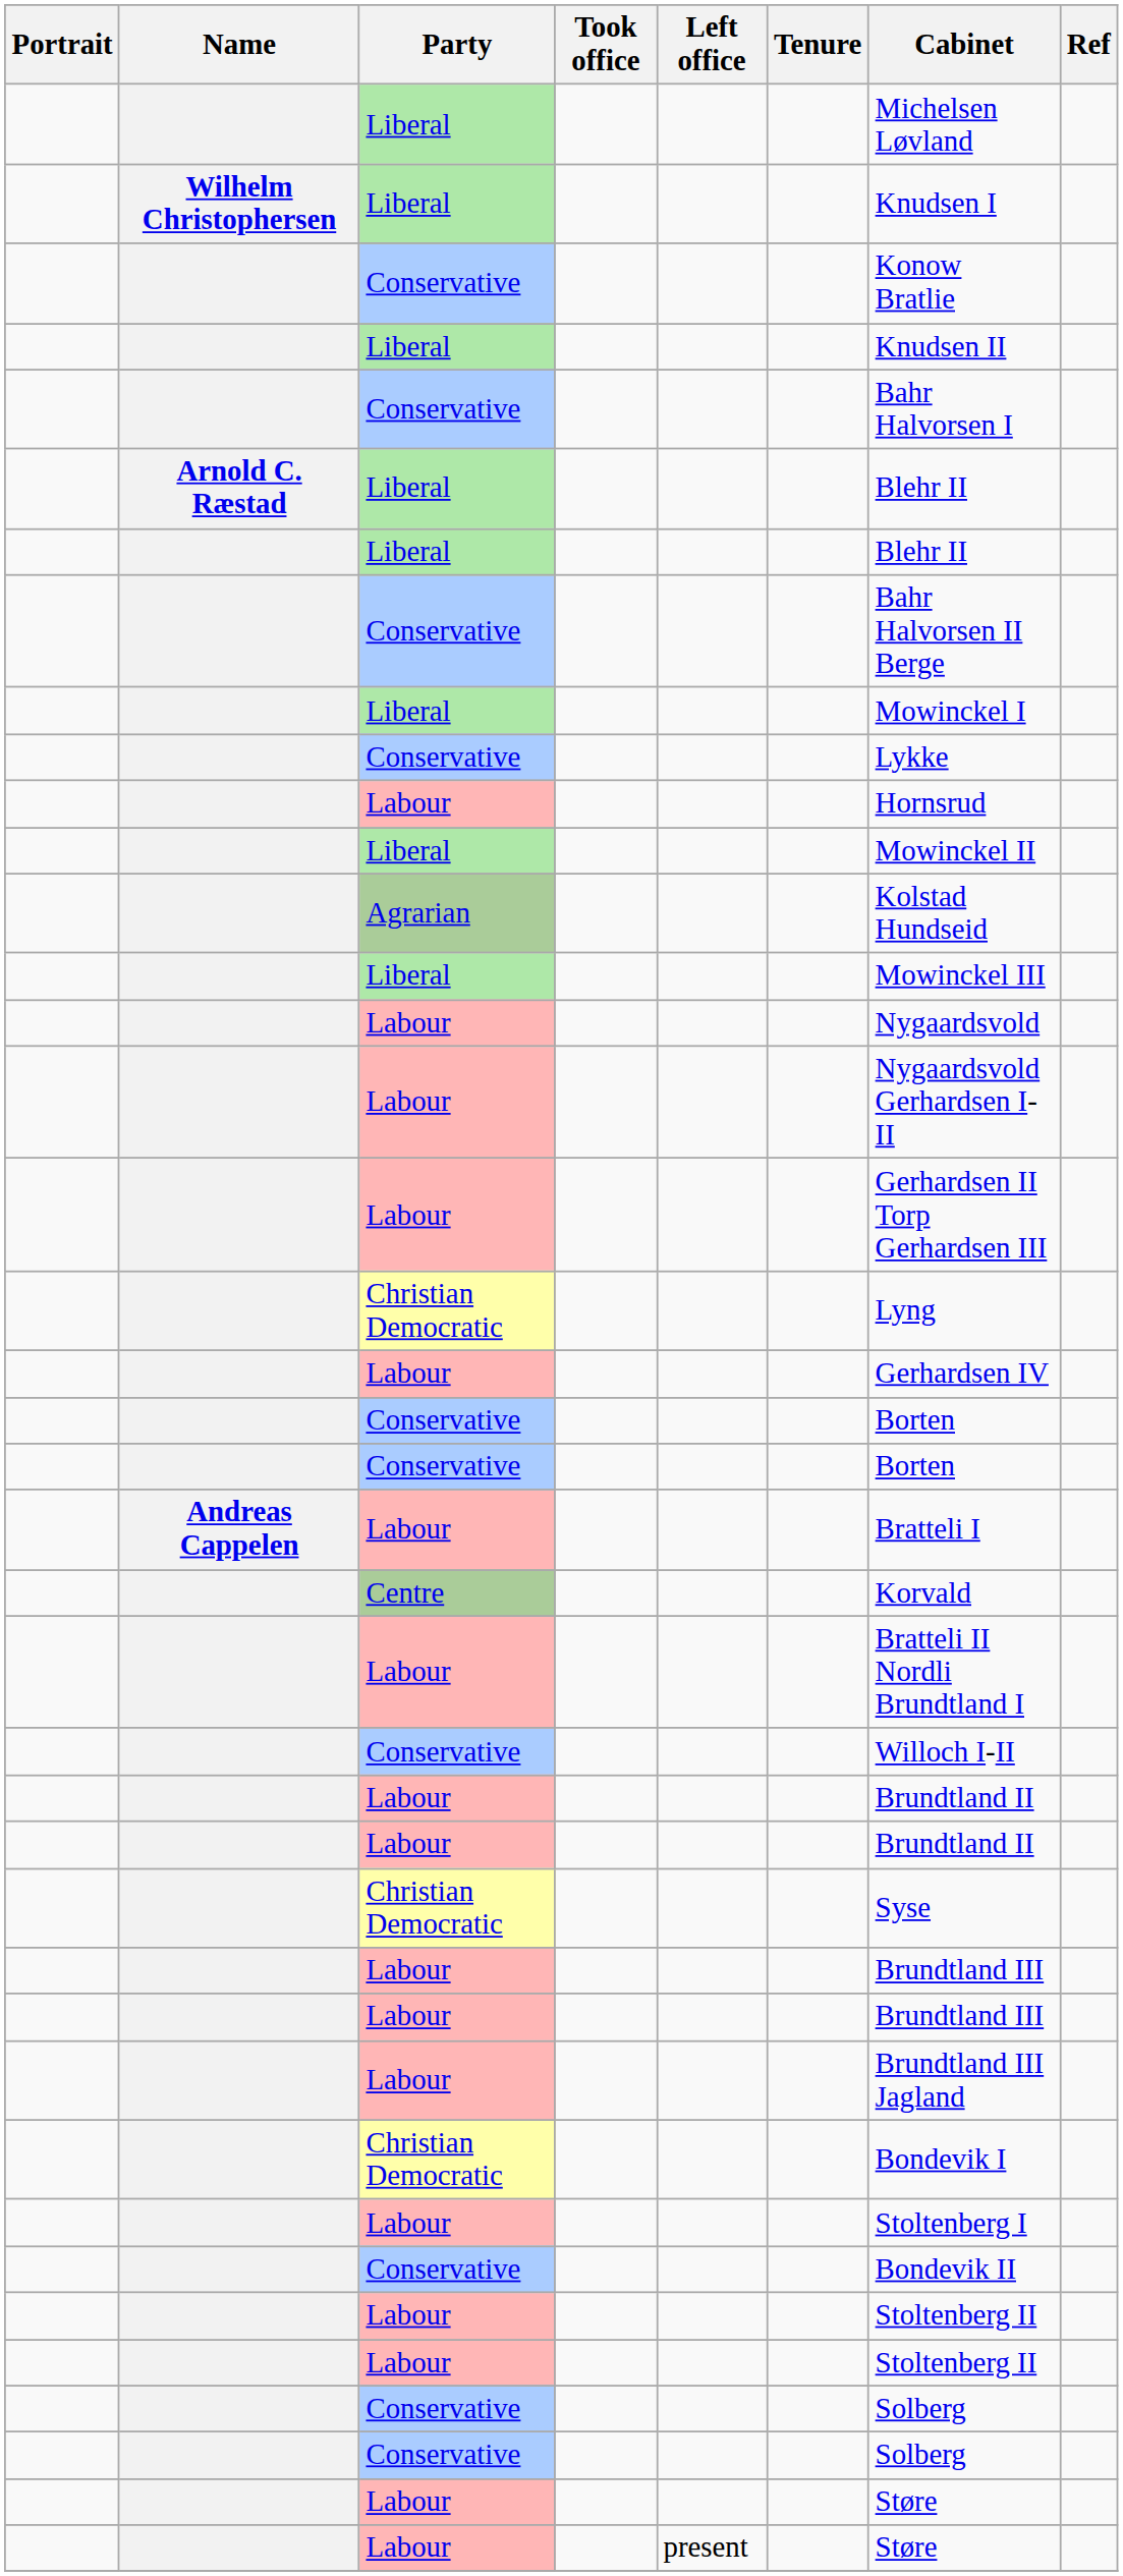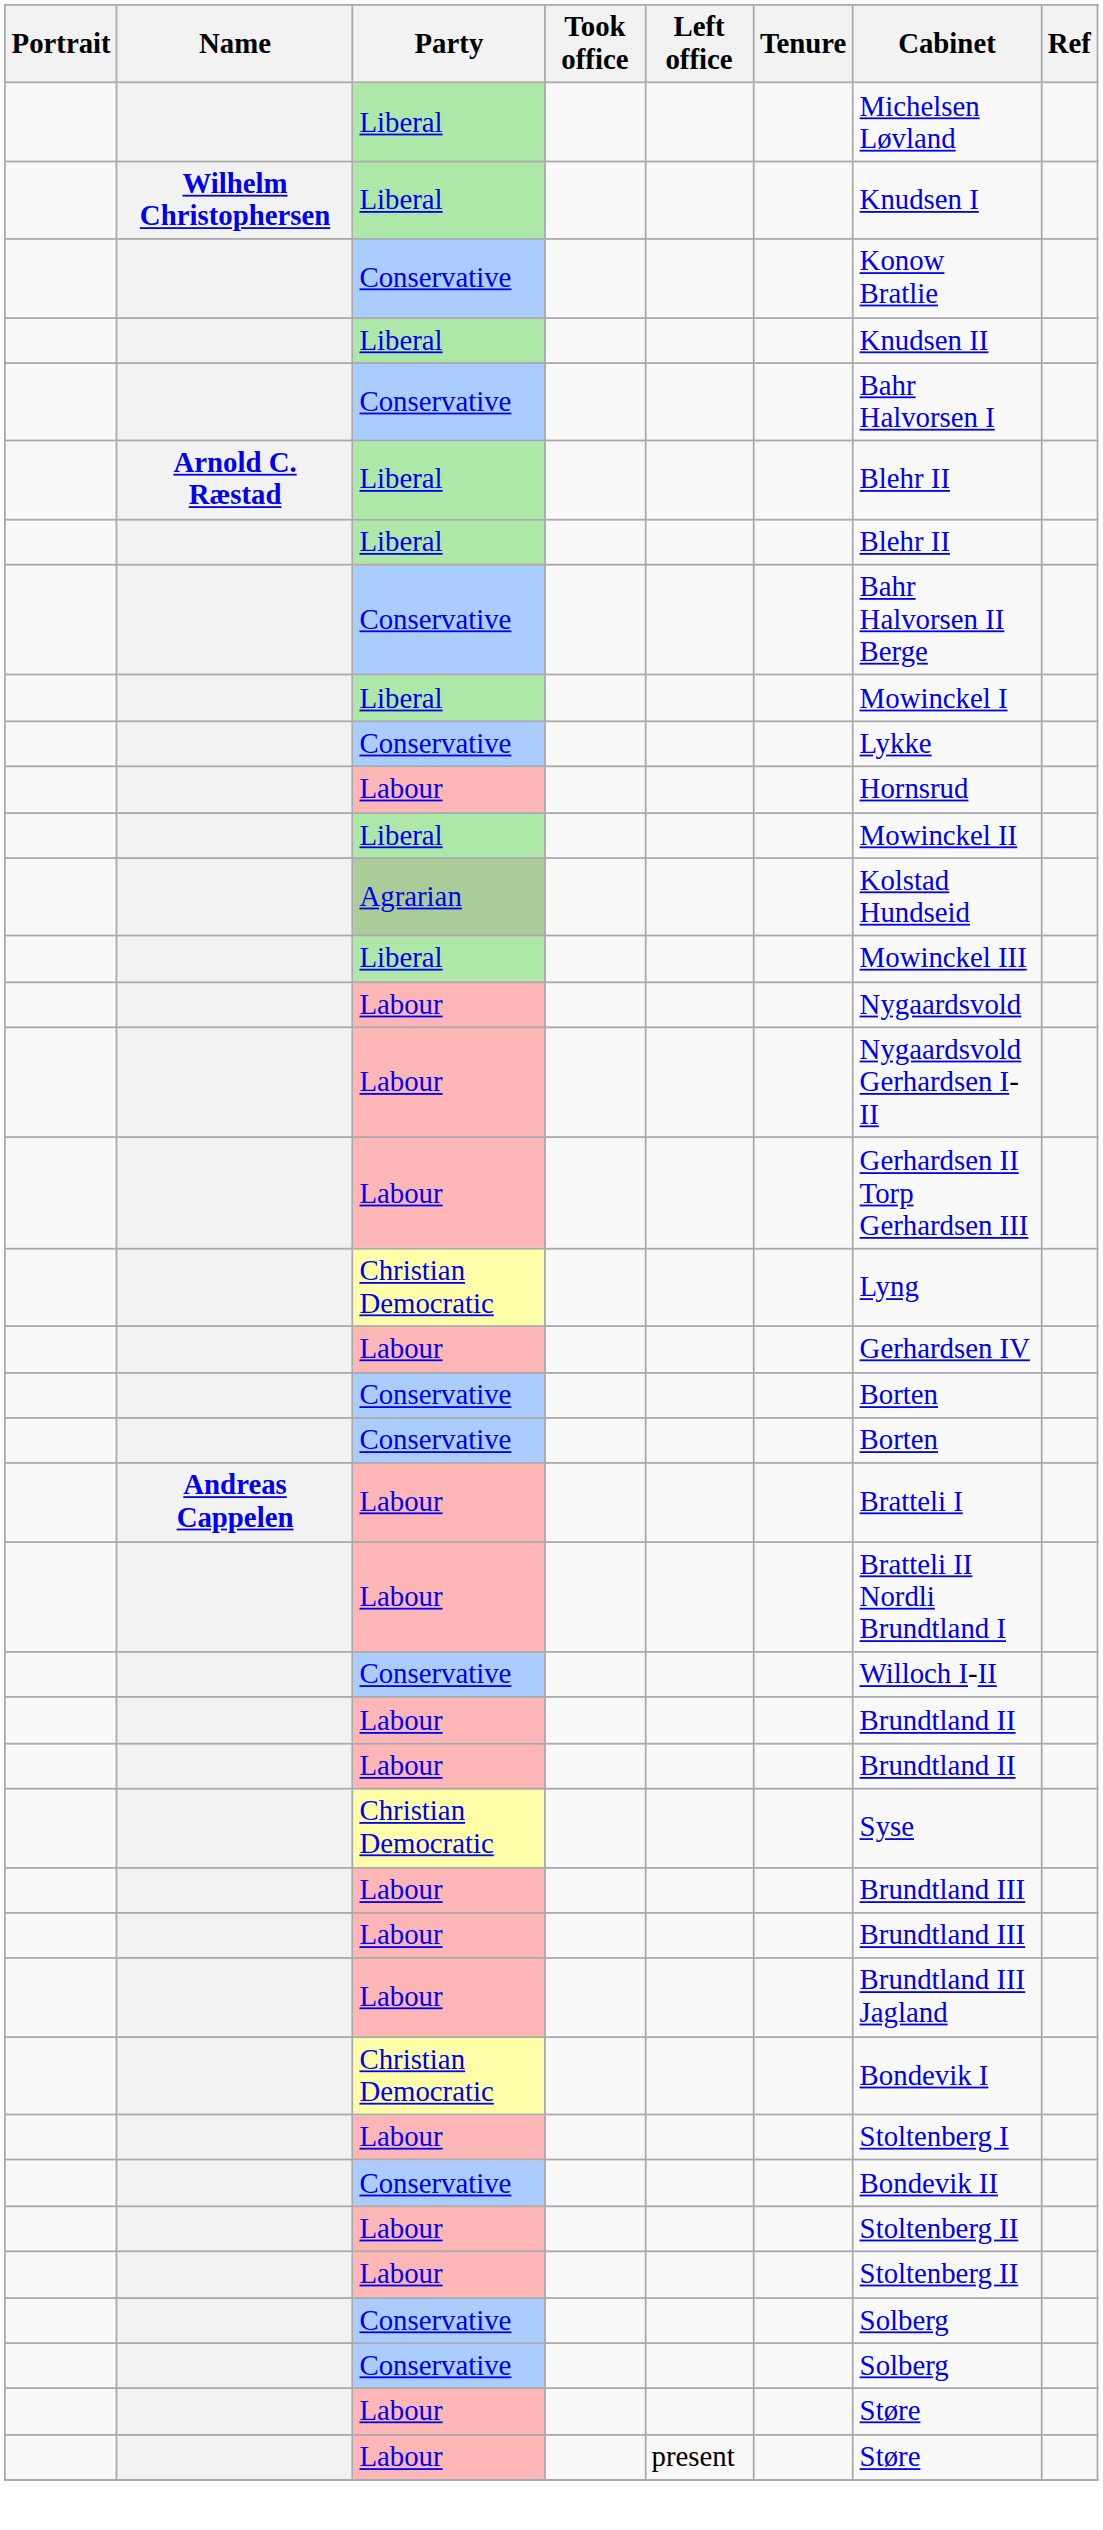- row: Centre | Korvald
